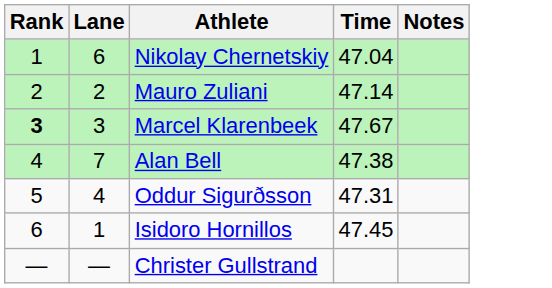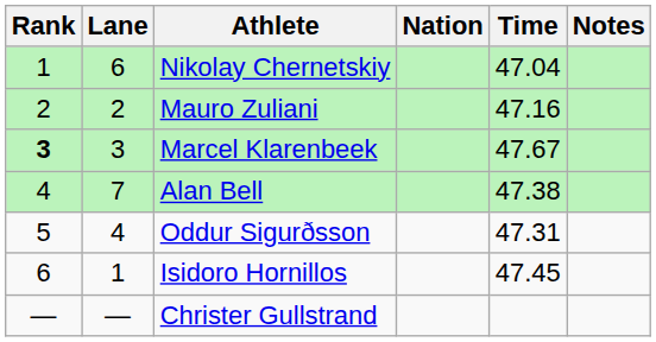+ column: Nation
Mauro Zuliani | Time: 47.14 -> 47.16
